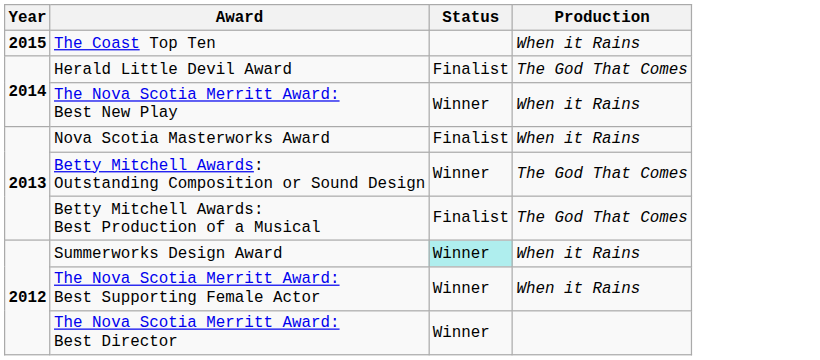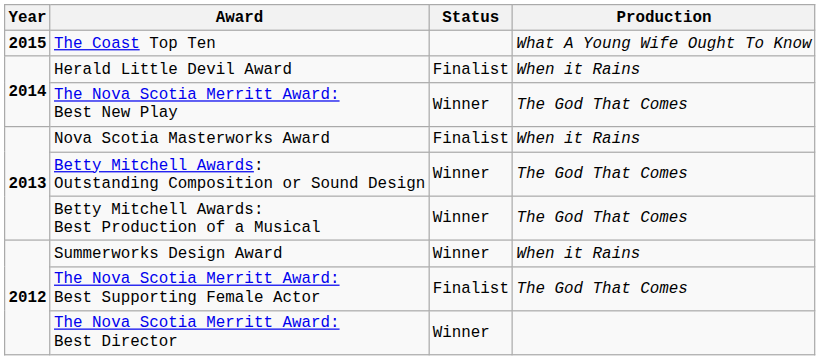The Coast Top Ten | Production: When it Rains -> What A Young Wife Ought To Know
Herald Little Devil Award | Production: The God That Comes -> When it Rains
The Nova Scotia Merritt Award: Best New Play | Production: When it Rains -> The God That Comes
Betty Mitchell Awards: Best Production of a Musical | Status: Finalist -> Winner
Summerworks Design Award | Status: paleturquoise background -> no background
The Nova Scotia Merritt Award: Best Supporting Female Actor | Status: Winner -> Finalist
The Nova Scotia Merritt Award: Best Supporting Female Actor | Production: When it Rains -> The God That Comes
